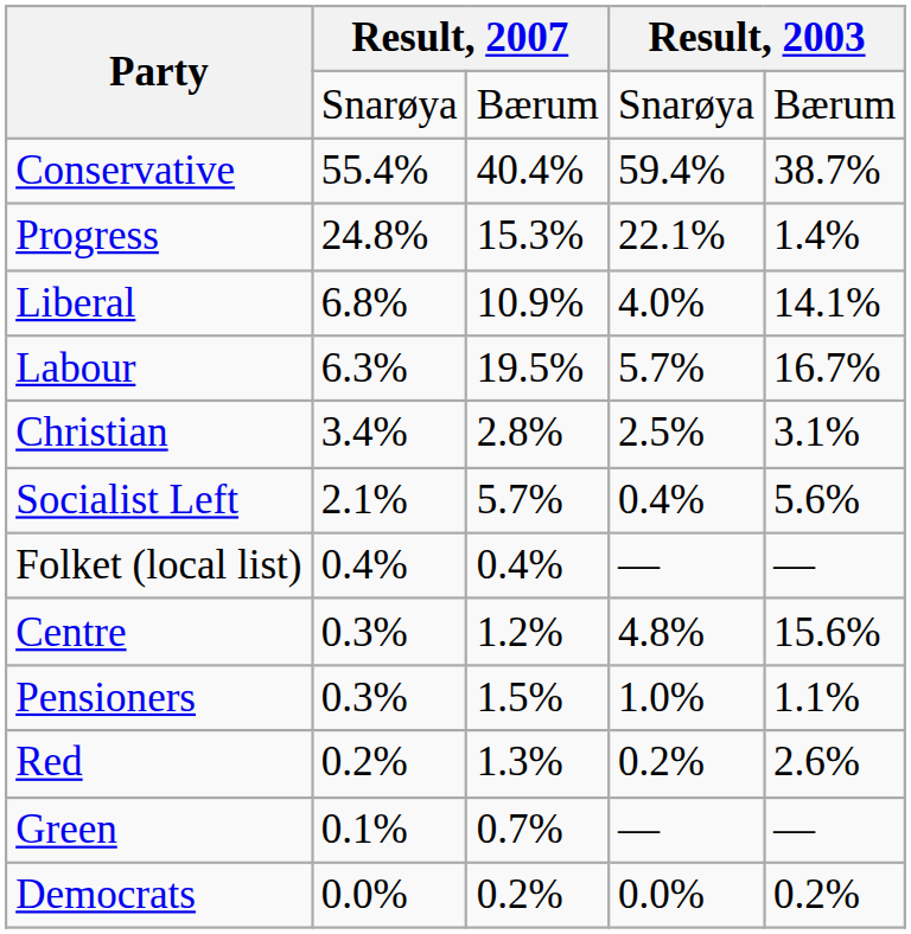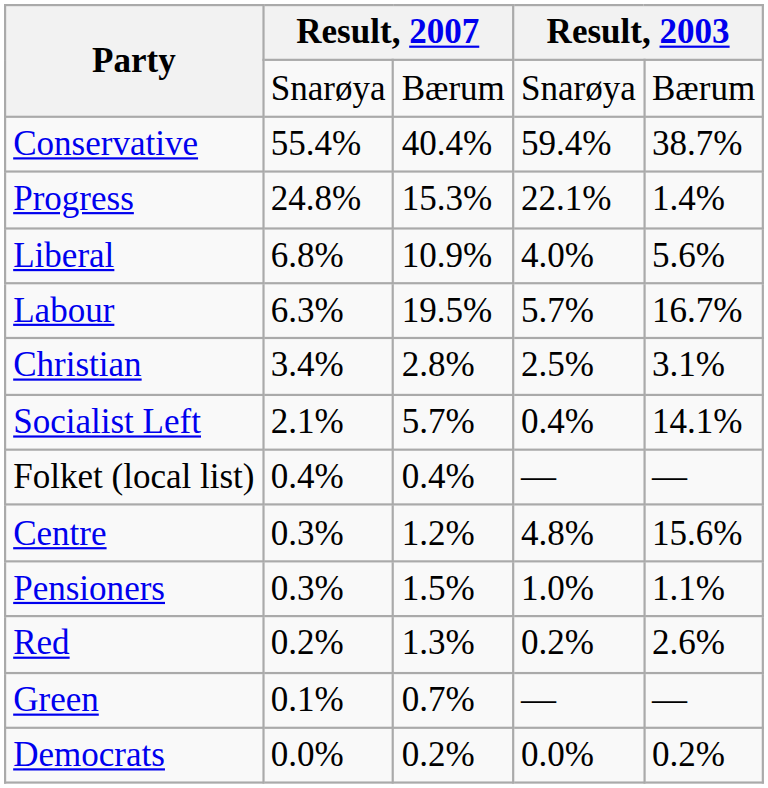Liberal | column 5: 14.1% -> 5.6%
Socialist Left | column 5: 5.6% -> 14.1%
